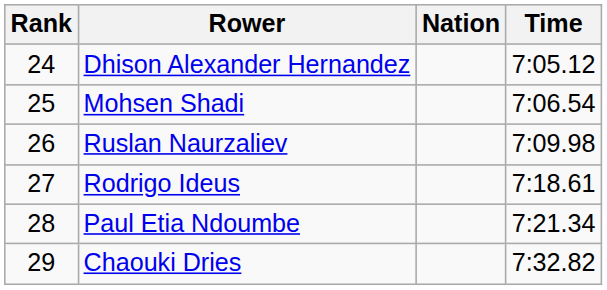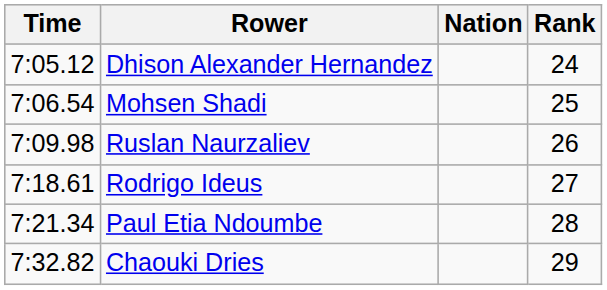columns swapped: Rank <-> Time
